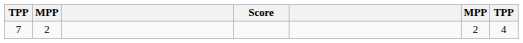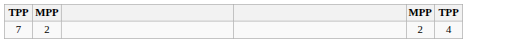- column: Score
